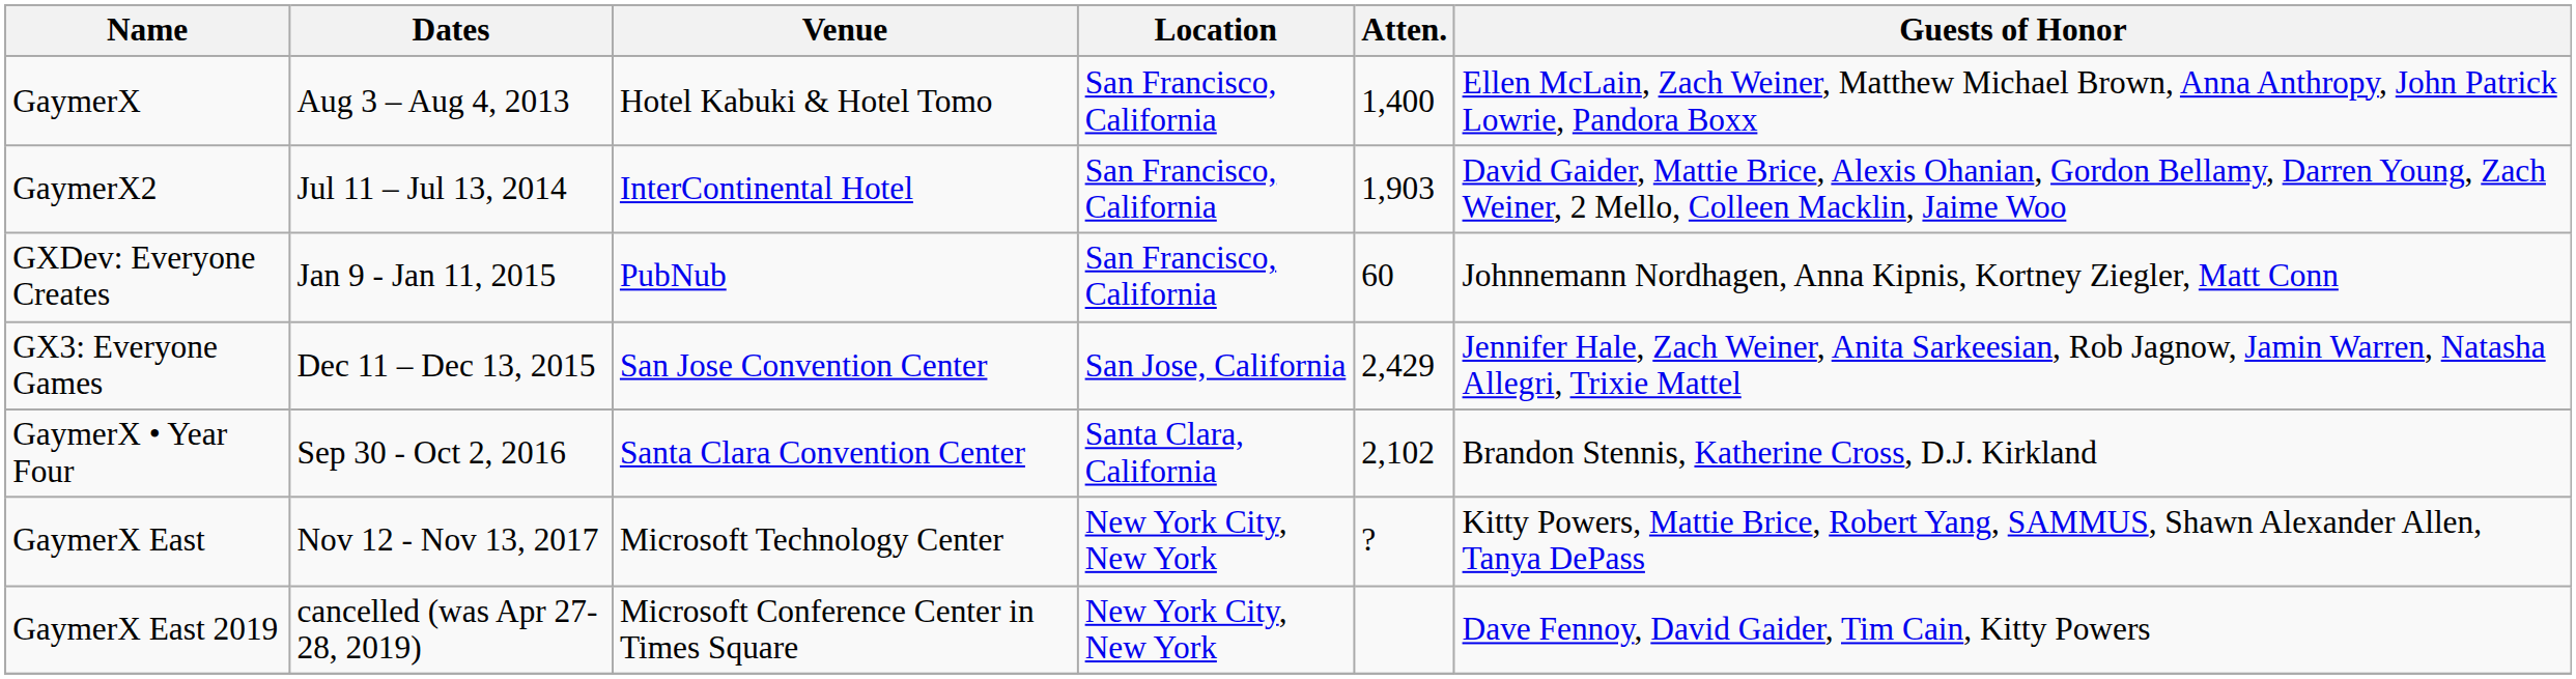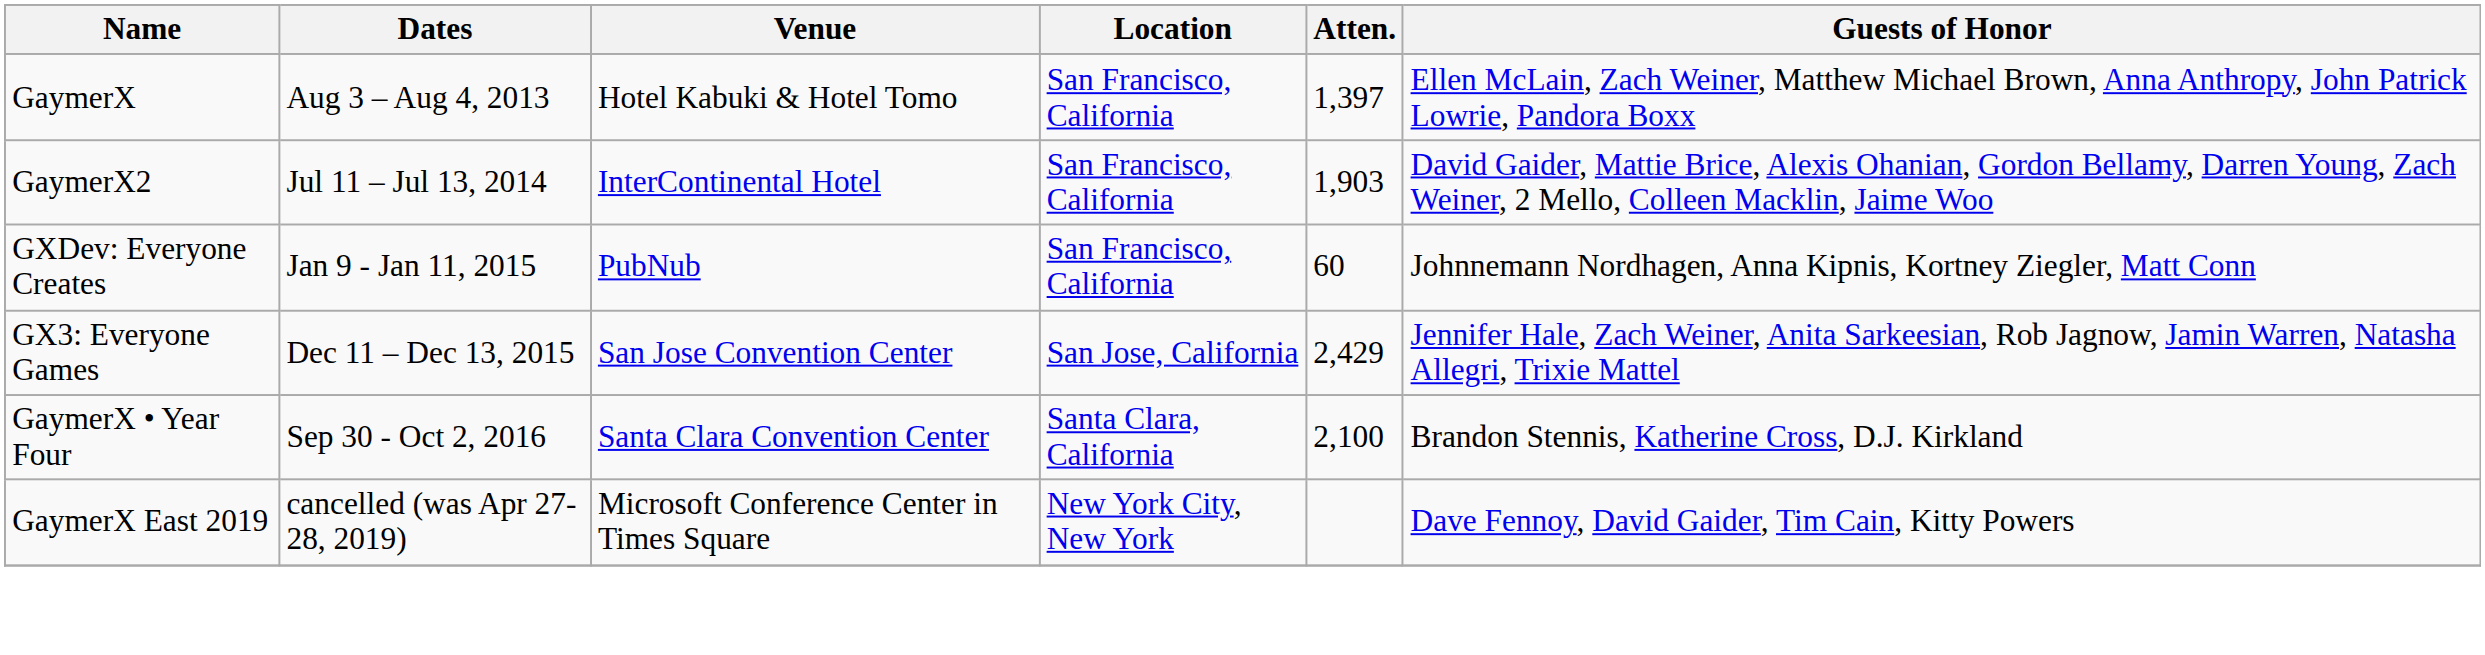GaymerX | Atten.: 1,400 -> 1,397
GaymerX • Year Four | Atten.: 2,102 -> 2,100
- row: GaymerX East | Nov 12 - Nov 13, 2017 | Microsoft Technology Center | New York City, New York | ? | Kitty Powers, Mattie Brice, Robert Yang, SAMMUS, Shawn Alexander Allen, Tanya DePass
